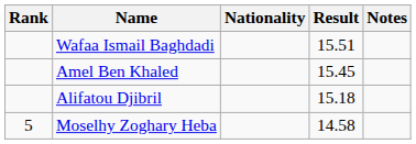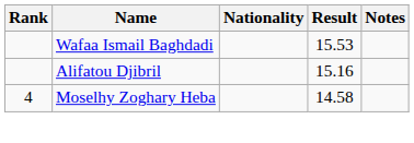Wafaa Ismail Baghdadi | Result: 15.51 -> 15.53
- row: Amel Ben Khaled | 15.45
Alifatou Djibril | Result: 15.18 -> 15.16
Moselhy Zoghary Heba | Rank: 5 -> 4
